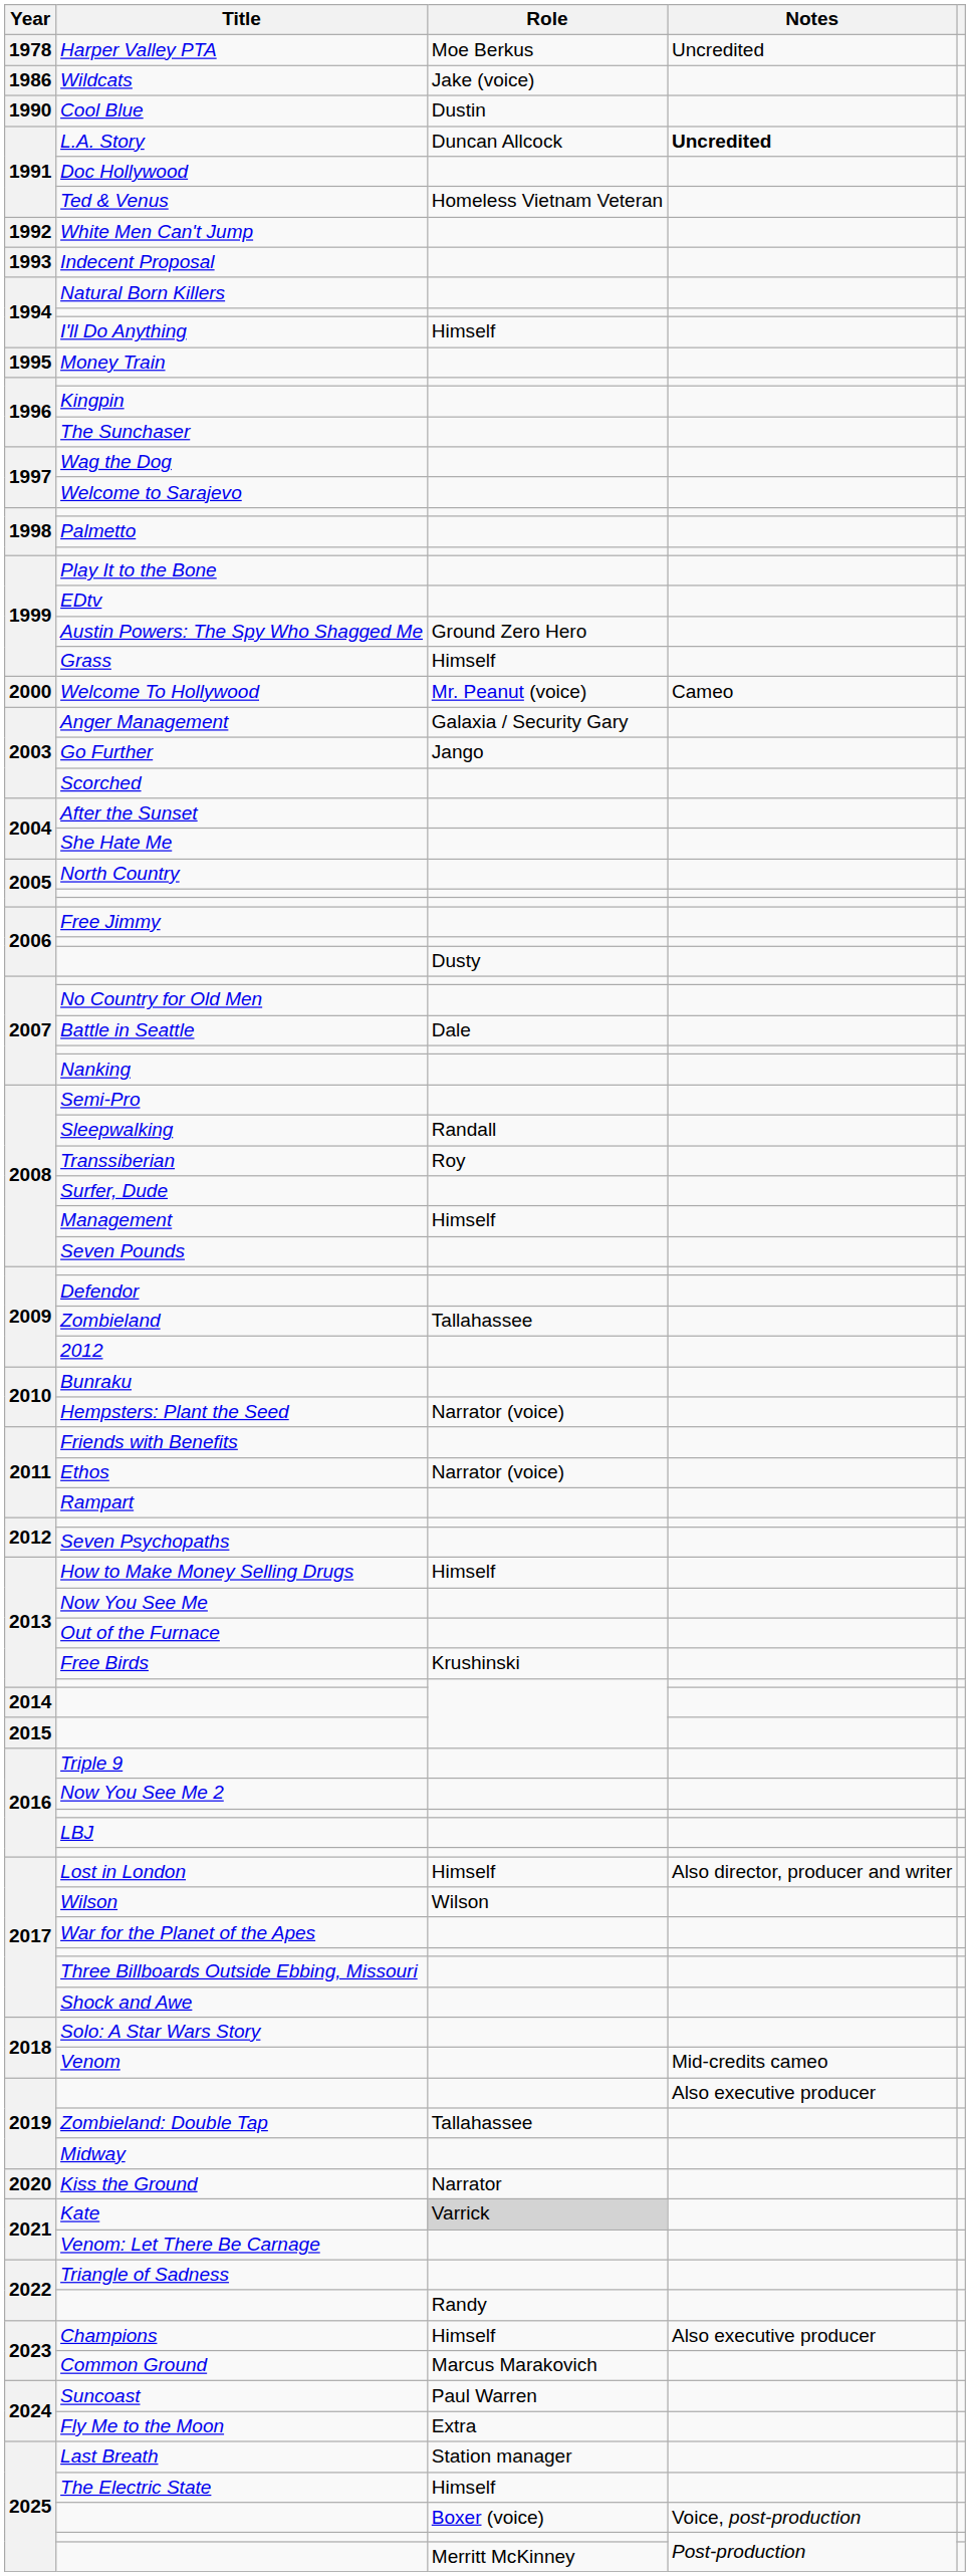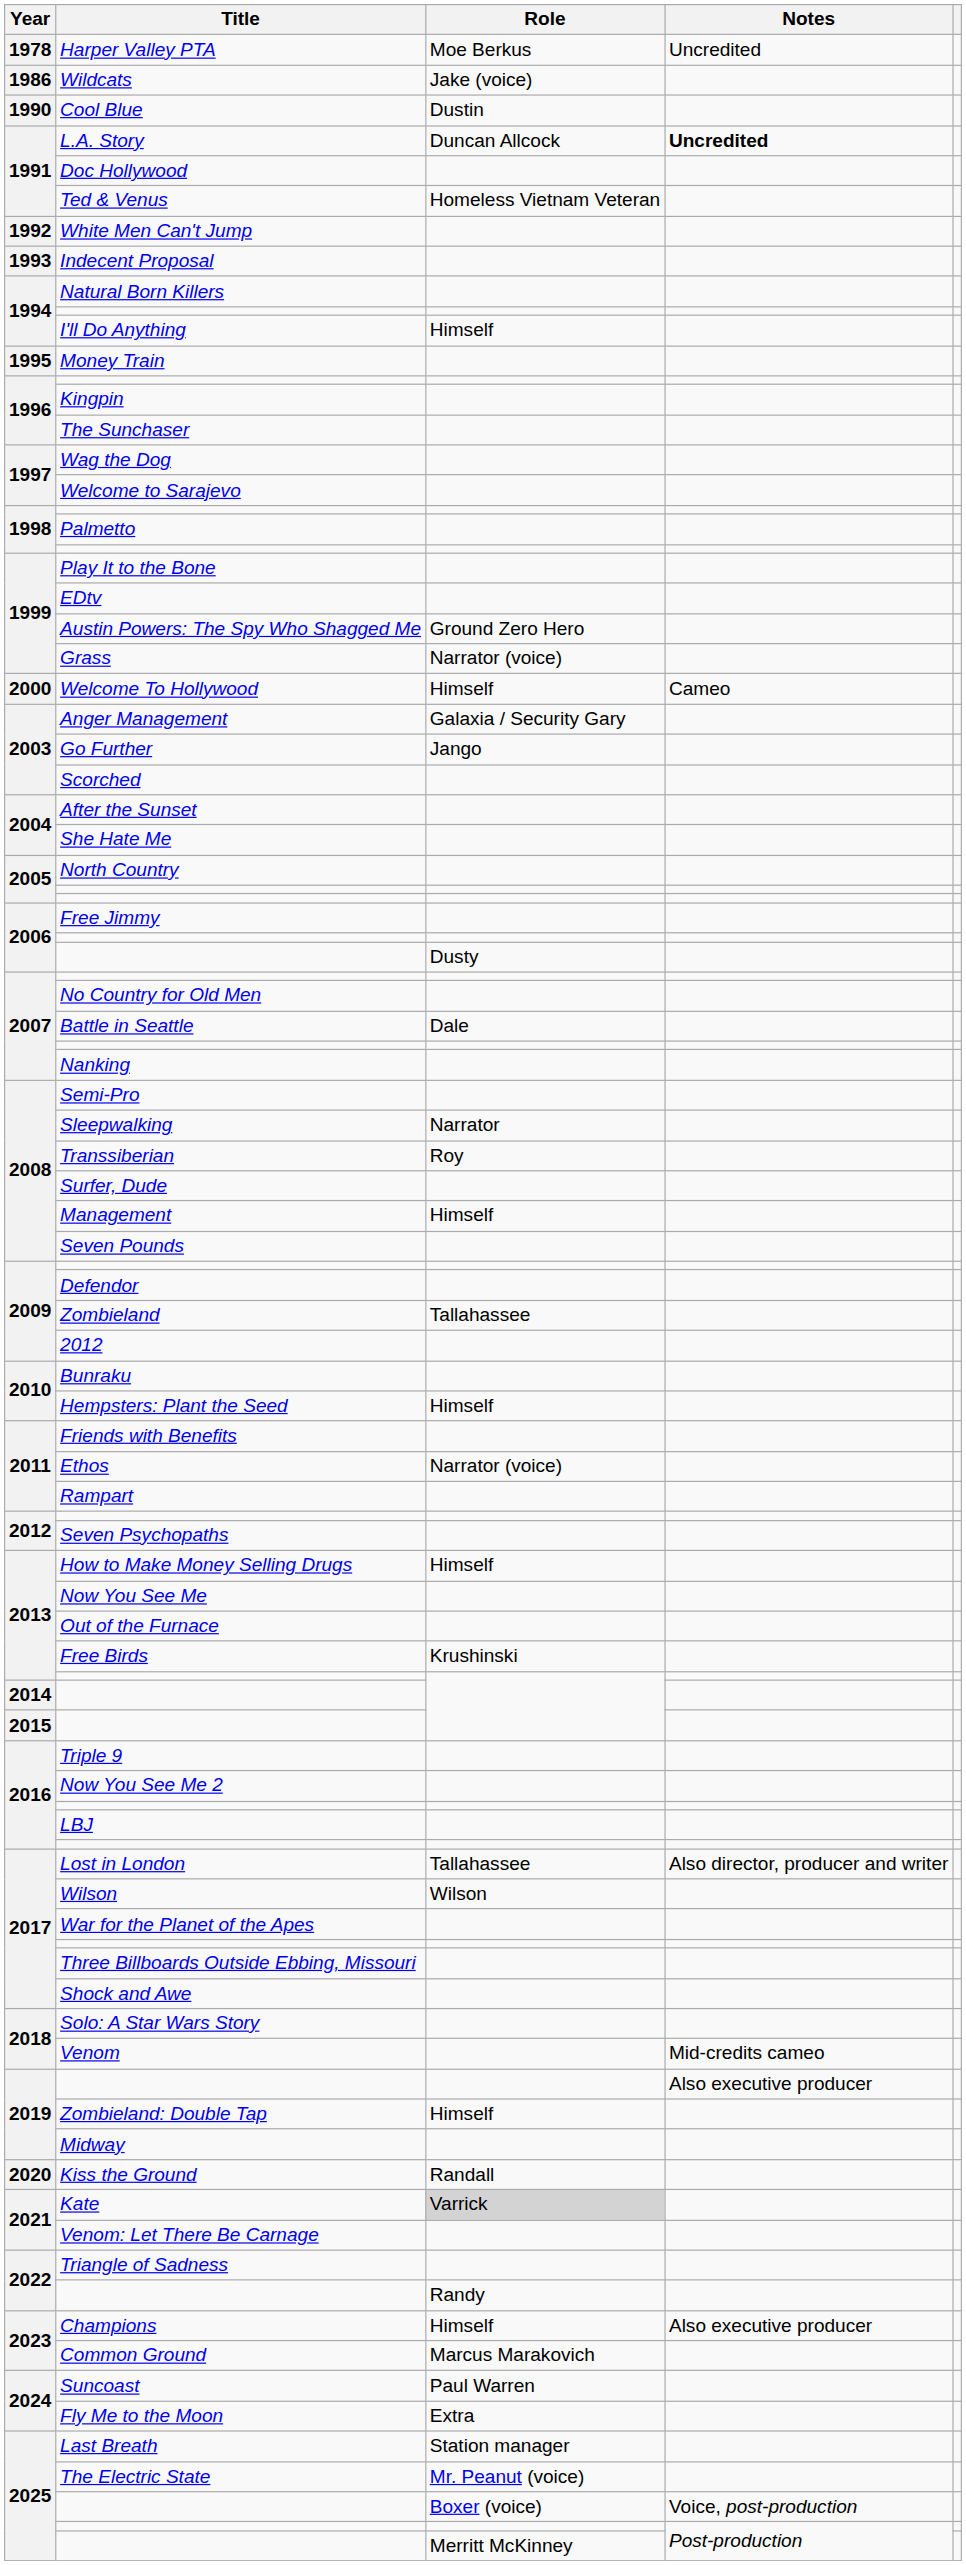Grass | Role: Himself -> Narrator (voice)
Welcome To Hollywood | Role: Mr. Peanut (voice) -> Himself
Sleepwalking | Role: Randall -> Narrator
Hempsters: Plant the Seed | Role: Narrator (voice) -> Himself
Lost in London | Role: Himself -> Tallahassee
Zombieland: Double Tap | Role: Tallahassee -> Himself
Kiss the Ground | Role: Narrator -> Randall
The Electric State | Role: Himself -> Mr. Peanut (voice)
